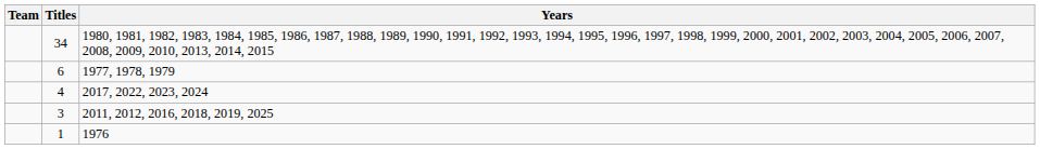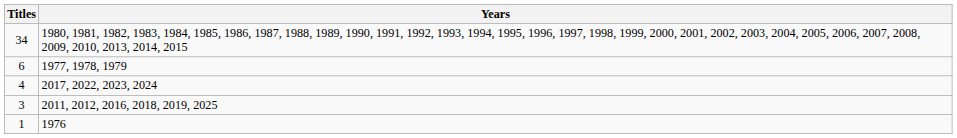- column: Team
